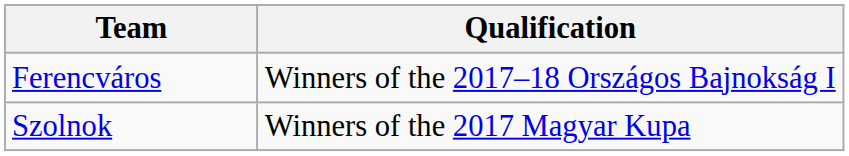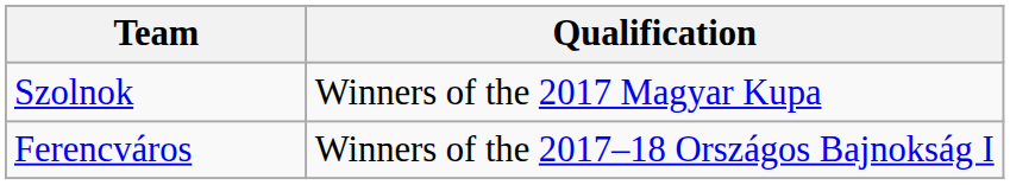rows swapped: Ferencváros <-> Szolnok
